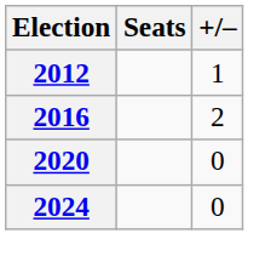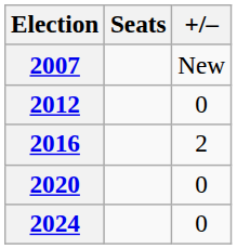+ row: 2007 | New
2012 | +/–: 1 -> 0
